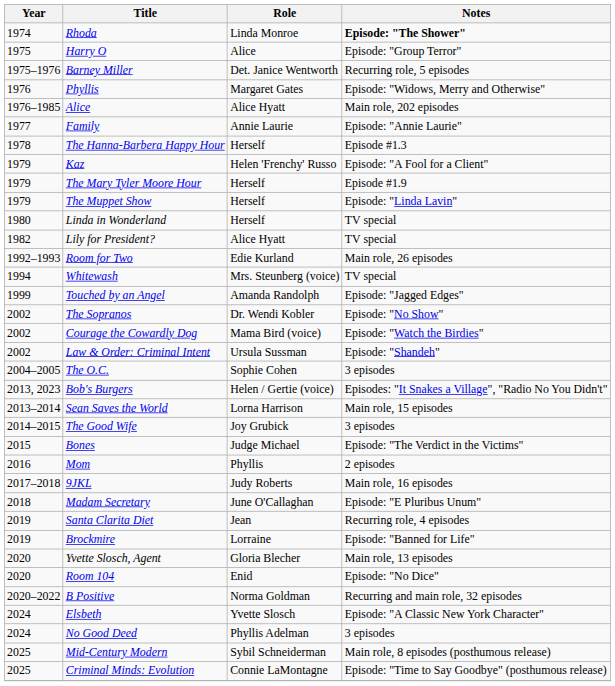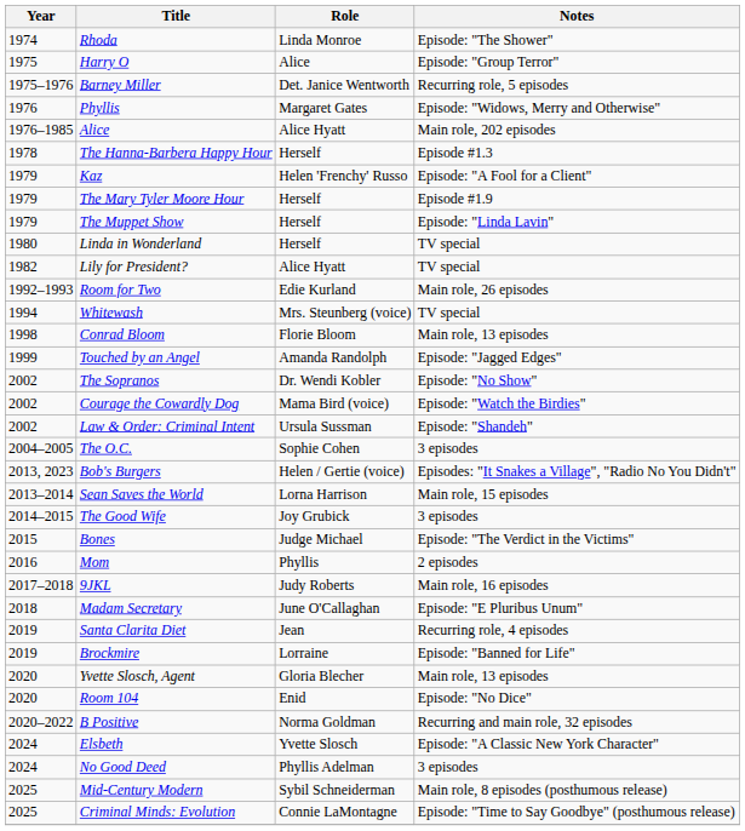Rhoda | Notes: bold -> normal
- row: 1977 | Family | Annie Laurie | Episode: "Annie Laurie"
+ row: 1998 | Conrad Bloom | Florie Bloom | Main role, 13 episodes
